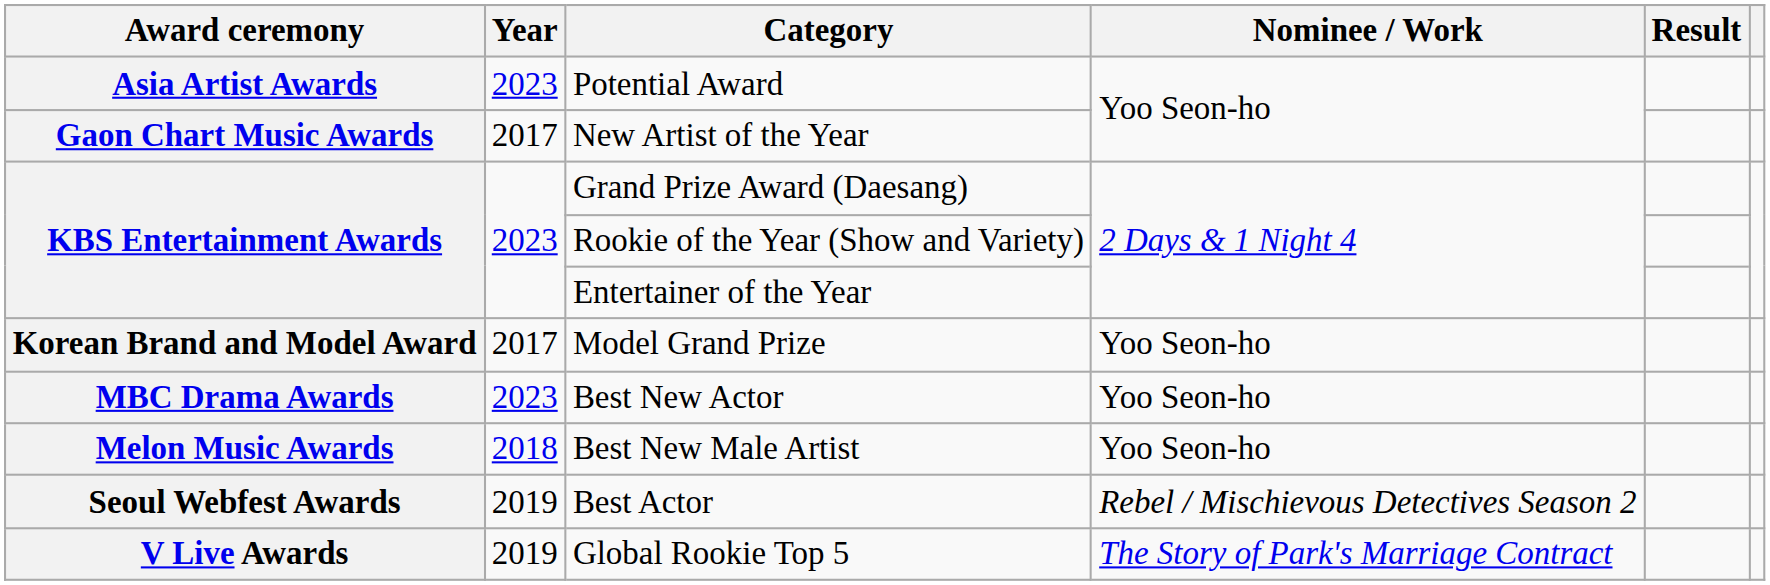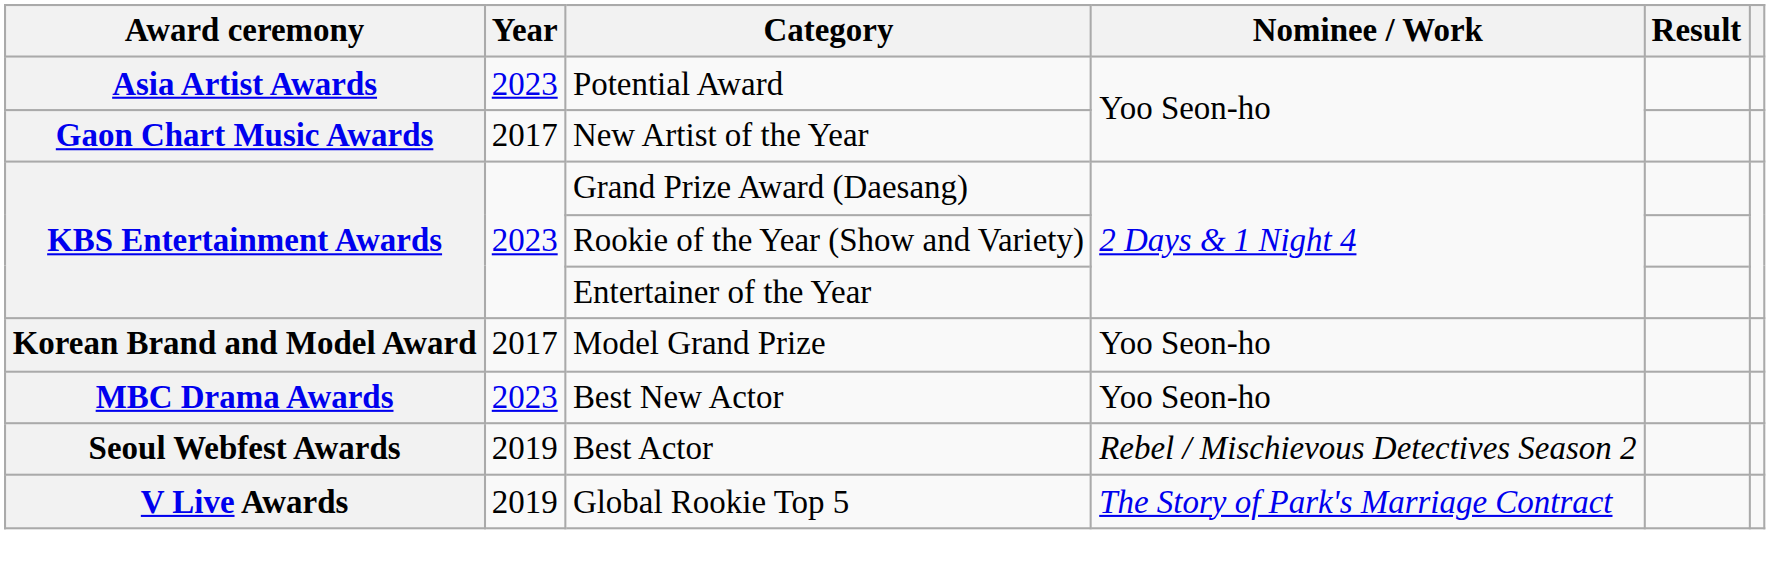- row: Melon Music Awards | 2018 | Best New Male Artist | Yoo Seon-ho
